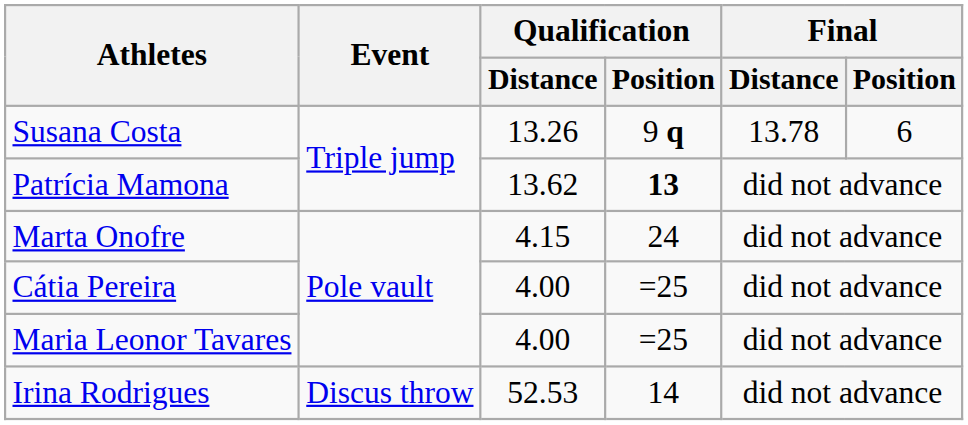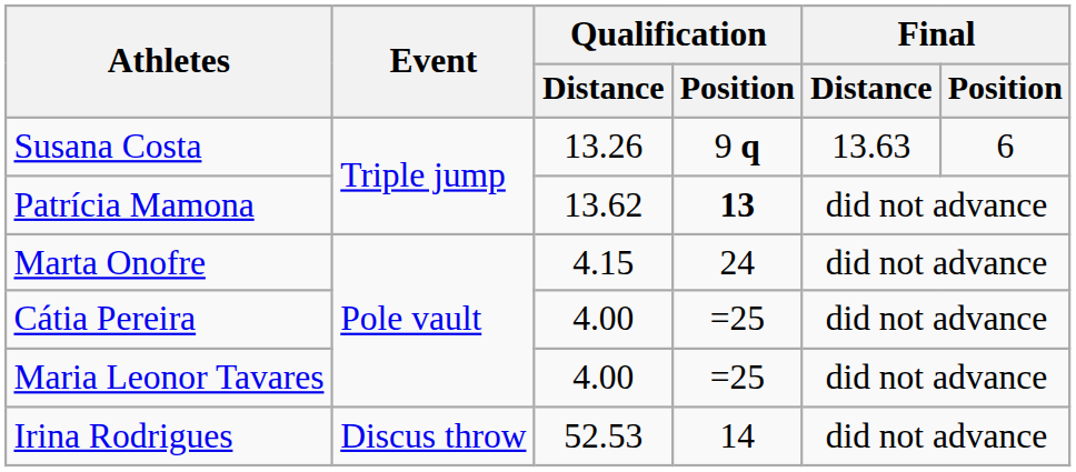Susana Costa | Final / Distance: 13.78 -> 13.63
